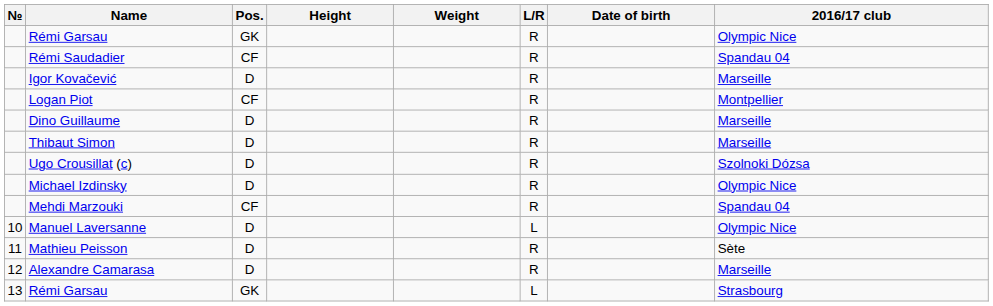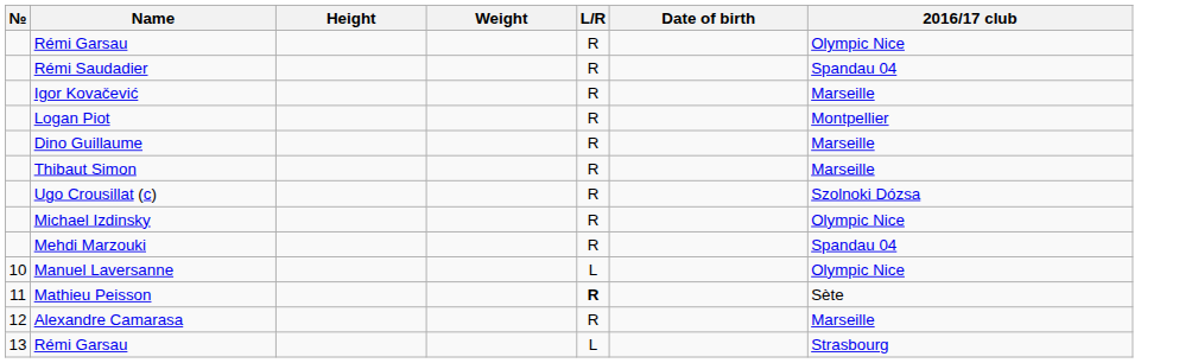- column: Pos. | GK | CF | D | CF | D | D | D | D | CF | D | D | D | GK
Mathieu Peisson | L/R: normal -> bold
